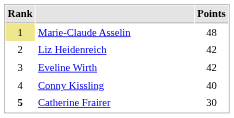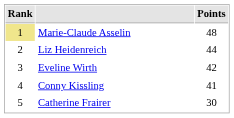Liz Heidenreich | Points: 42 -> 44
Conny Kissling | Points: 40 -> 41
Catherine Frairer | Rank: bold -> normal
